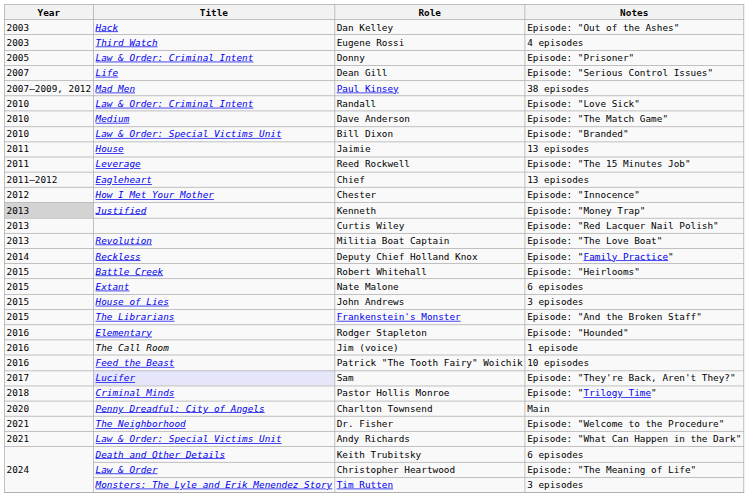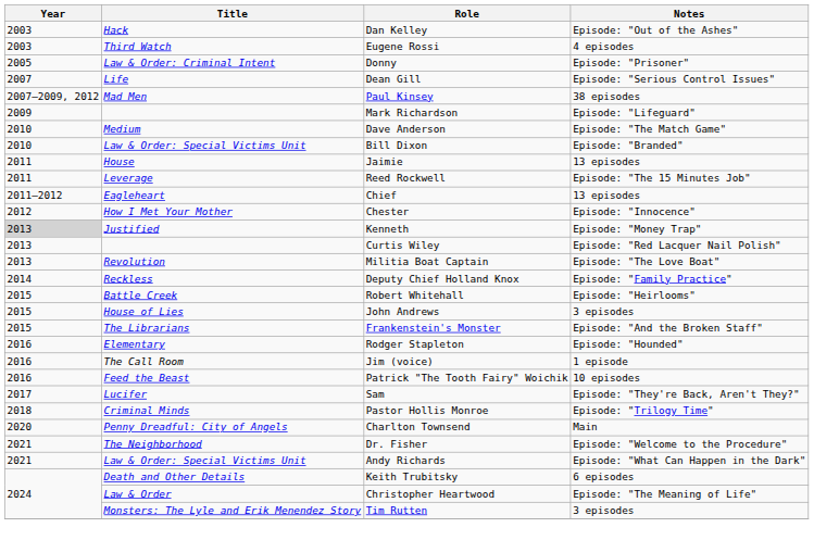+ row: 2009 | Mark Richardson | Episode: "Lifeguard"
- row: 2010 | Law & Order: Criminal Intent | Randall | Episode: "Love Sick"
- row: 2015 | Extant | Nate Malone | 6 episodes
Sam | Title: lavender background -> no background
